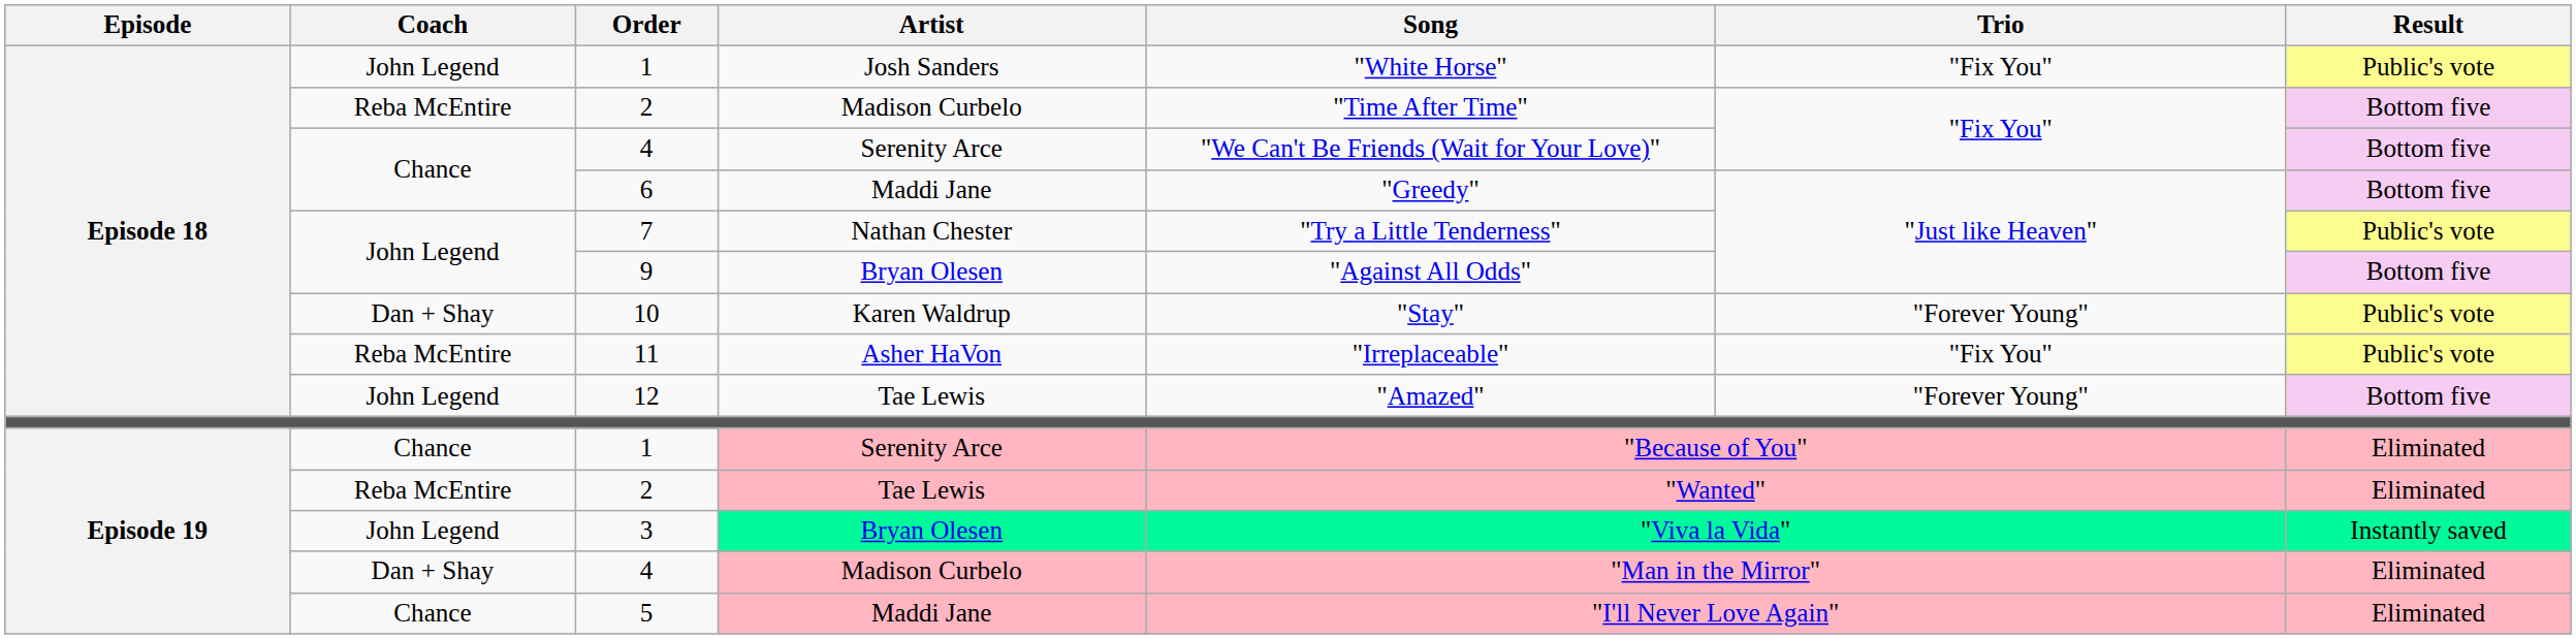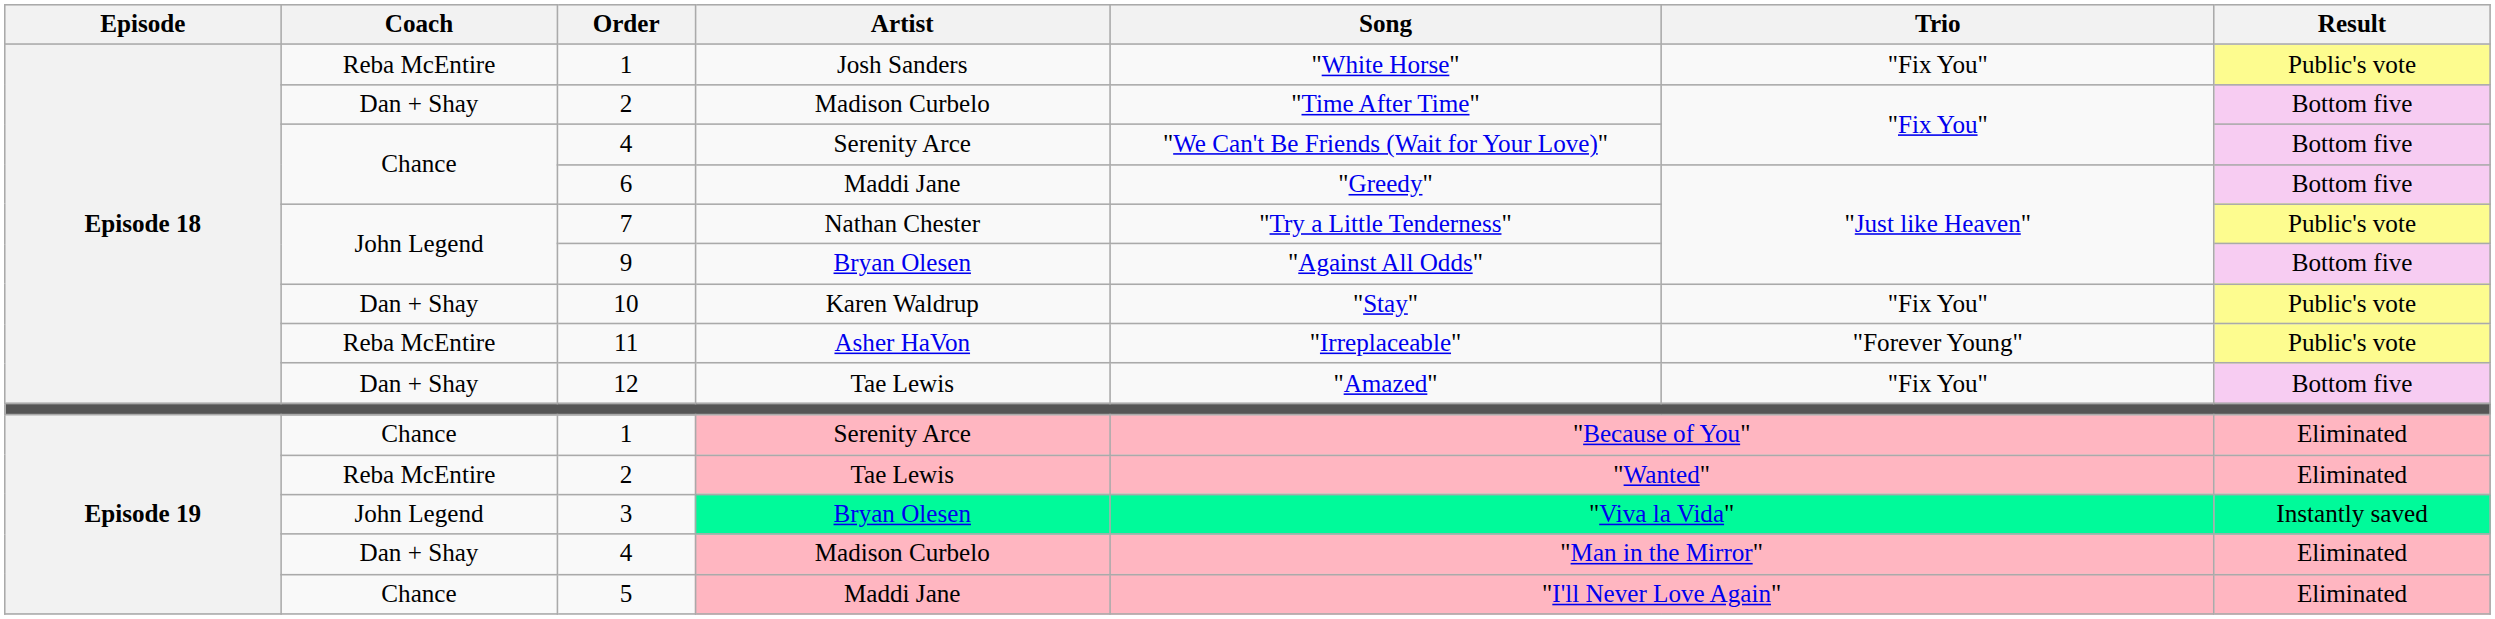1 / Josh Sanders | Coach: John Legend -> Reba McEntire
2 / Madison Curbelo | Coach: Reba McEntire -> Dan + Shay
10 | Trio: "Forever Young" -> "Fix You"
11 | Trio: "Fix You" -> "Forever Young"
12 | Coach: John Legend -> Dan + Shay
12 | Trio: "Forever Young" -> "Fix You"
